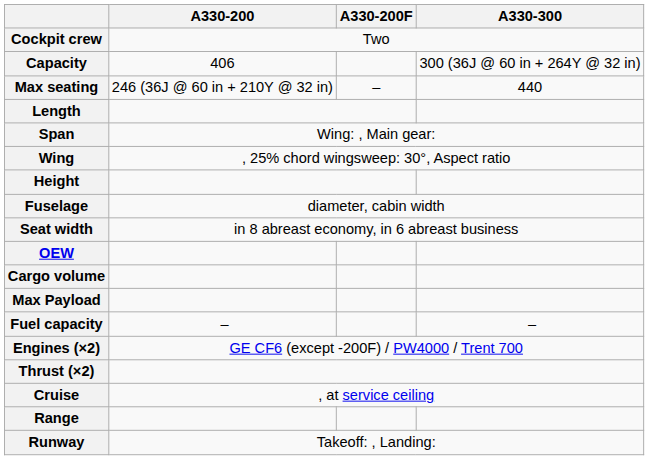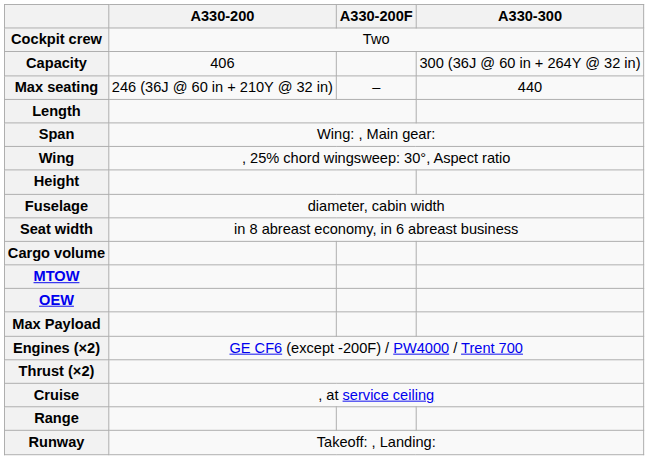rows swapped: Cargo volume <-> OEW
+ row: MTOW
- row: Fuel capacity | – | –
